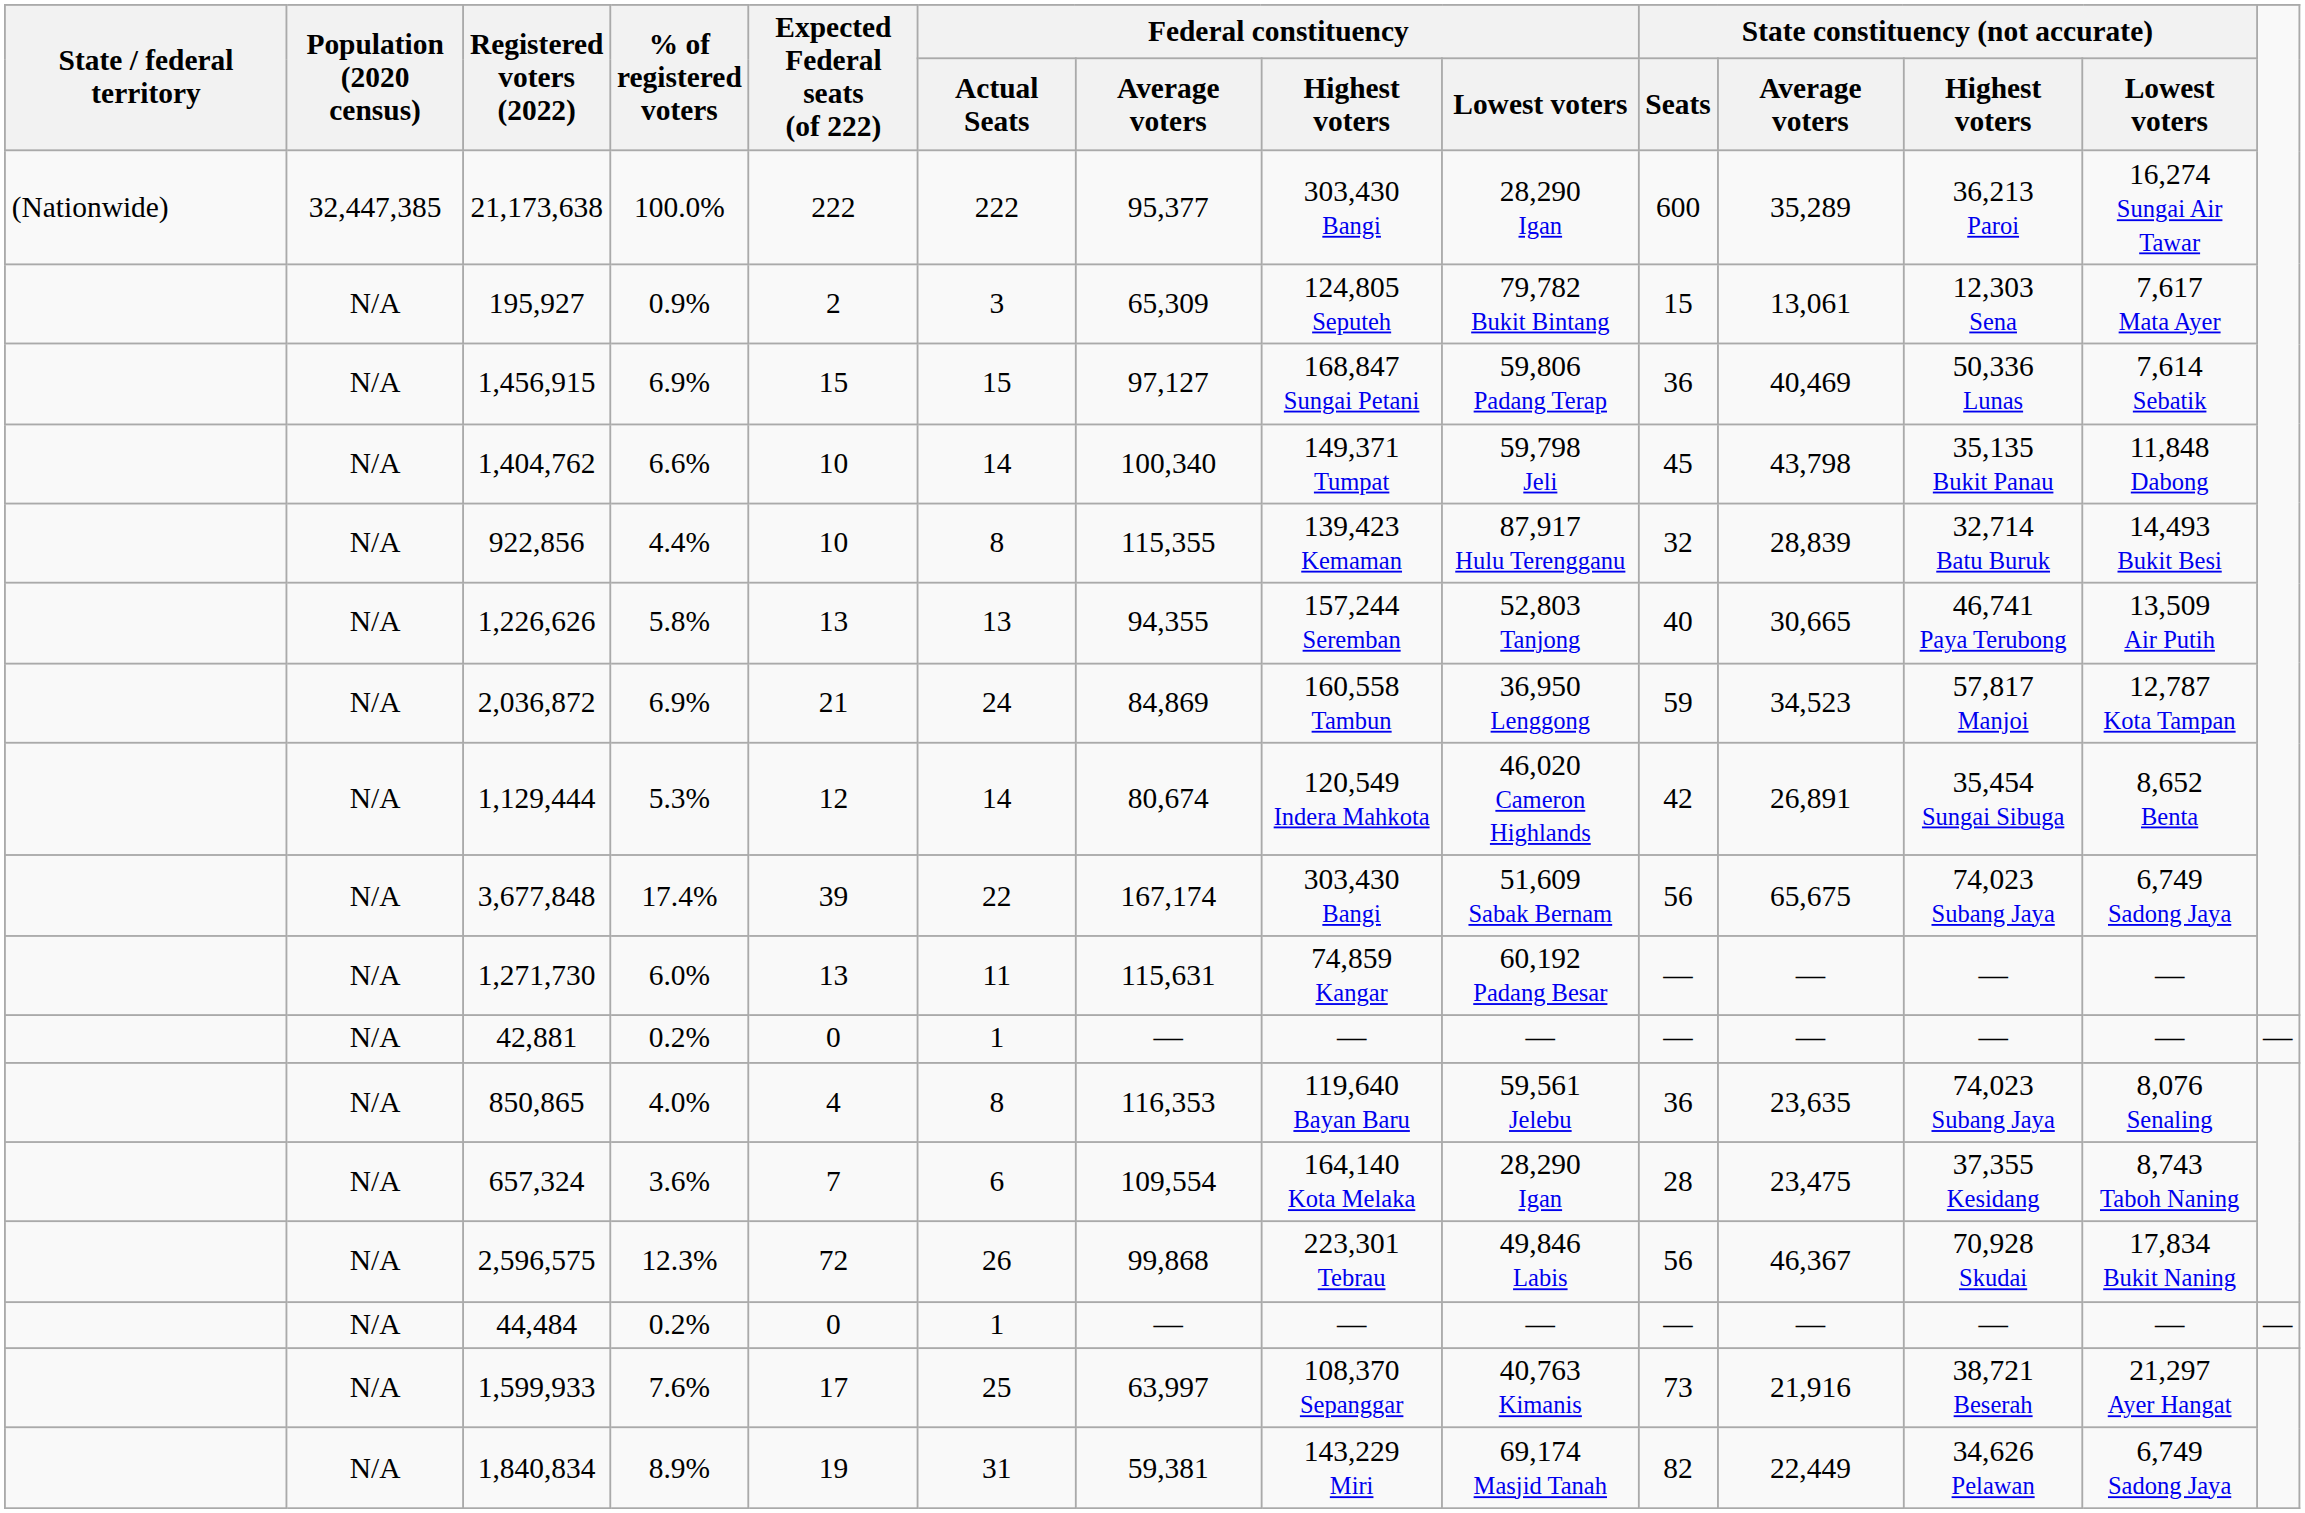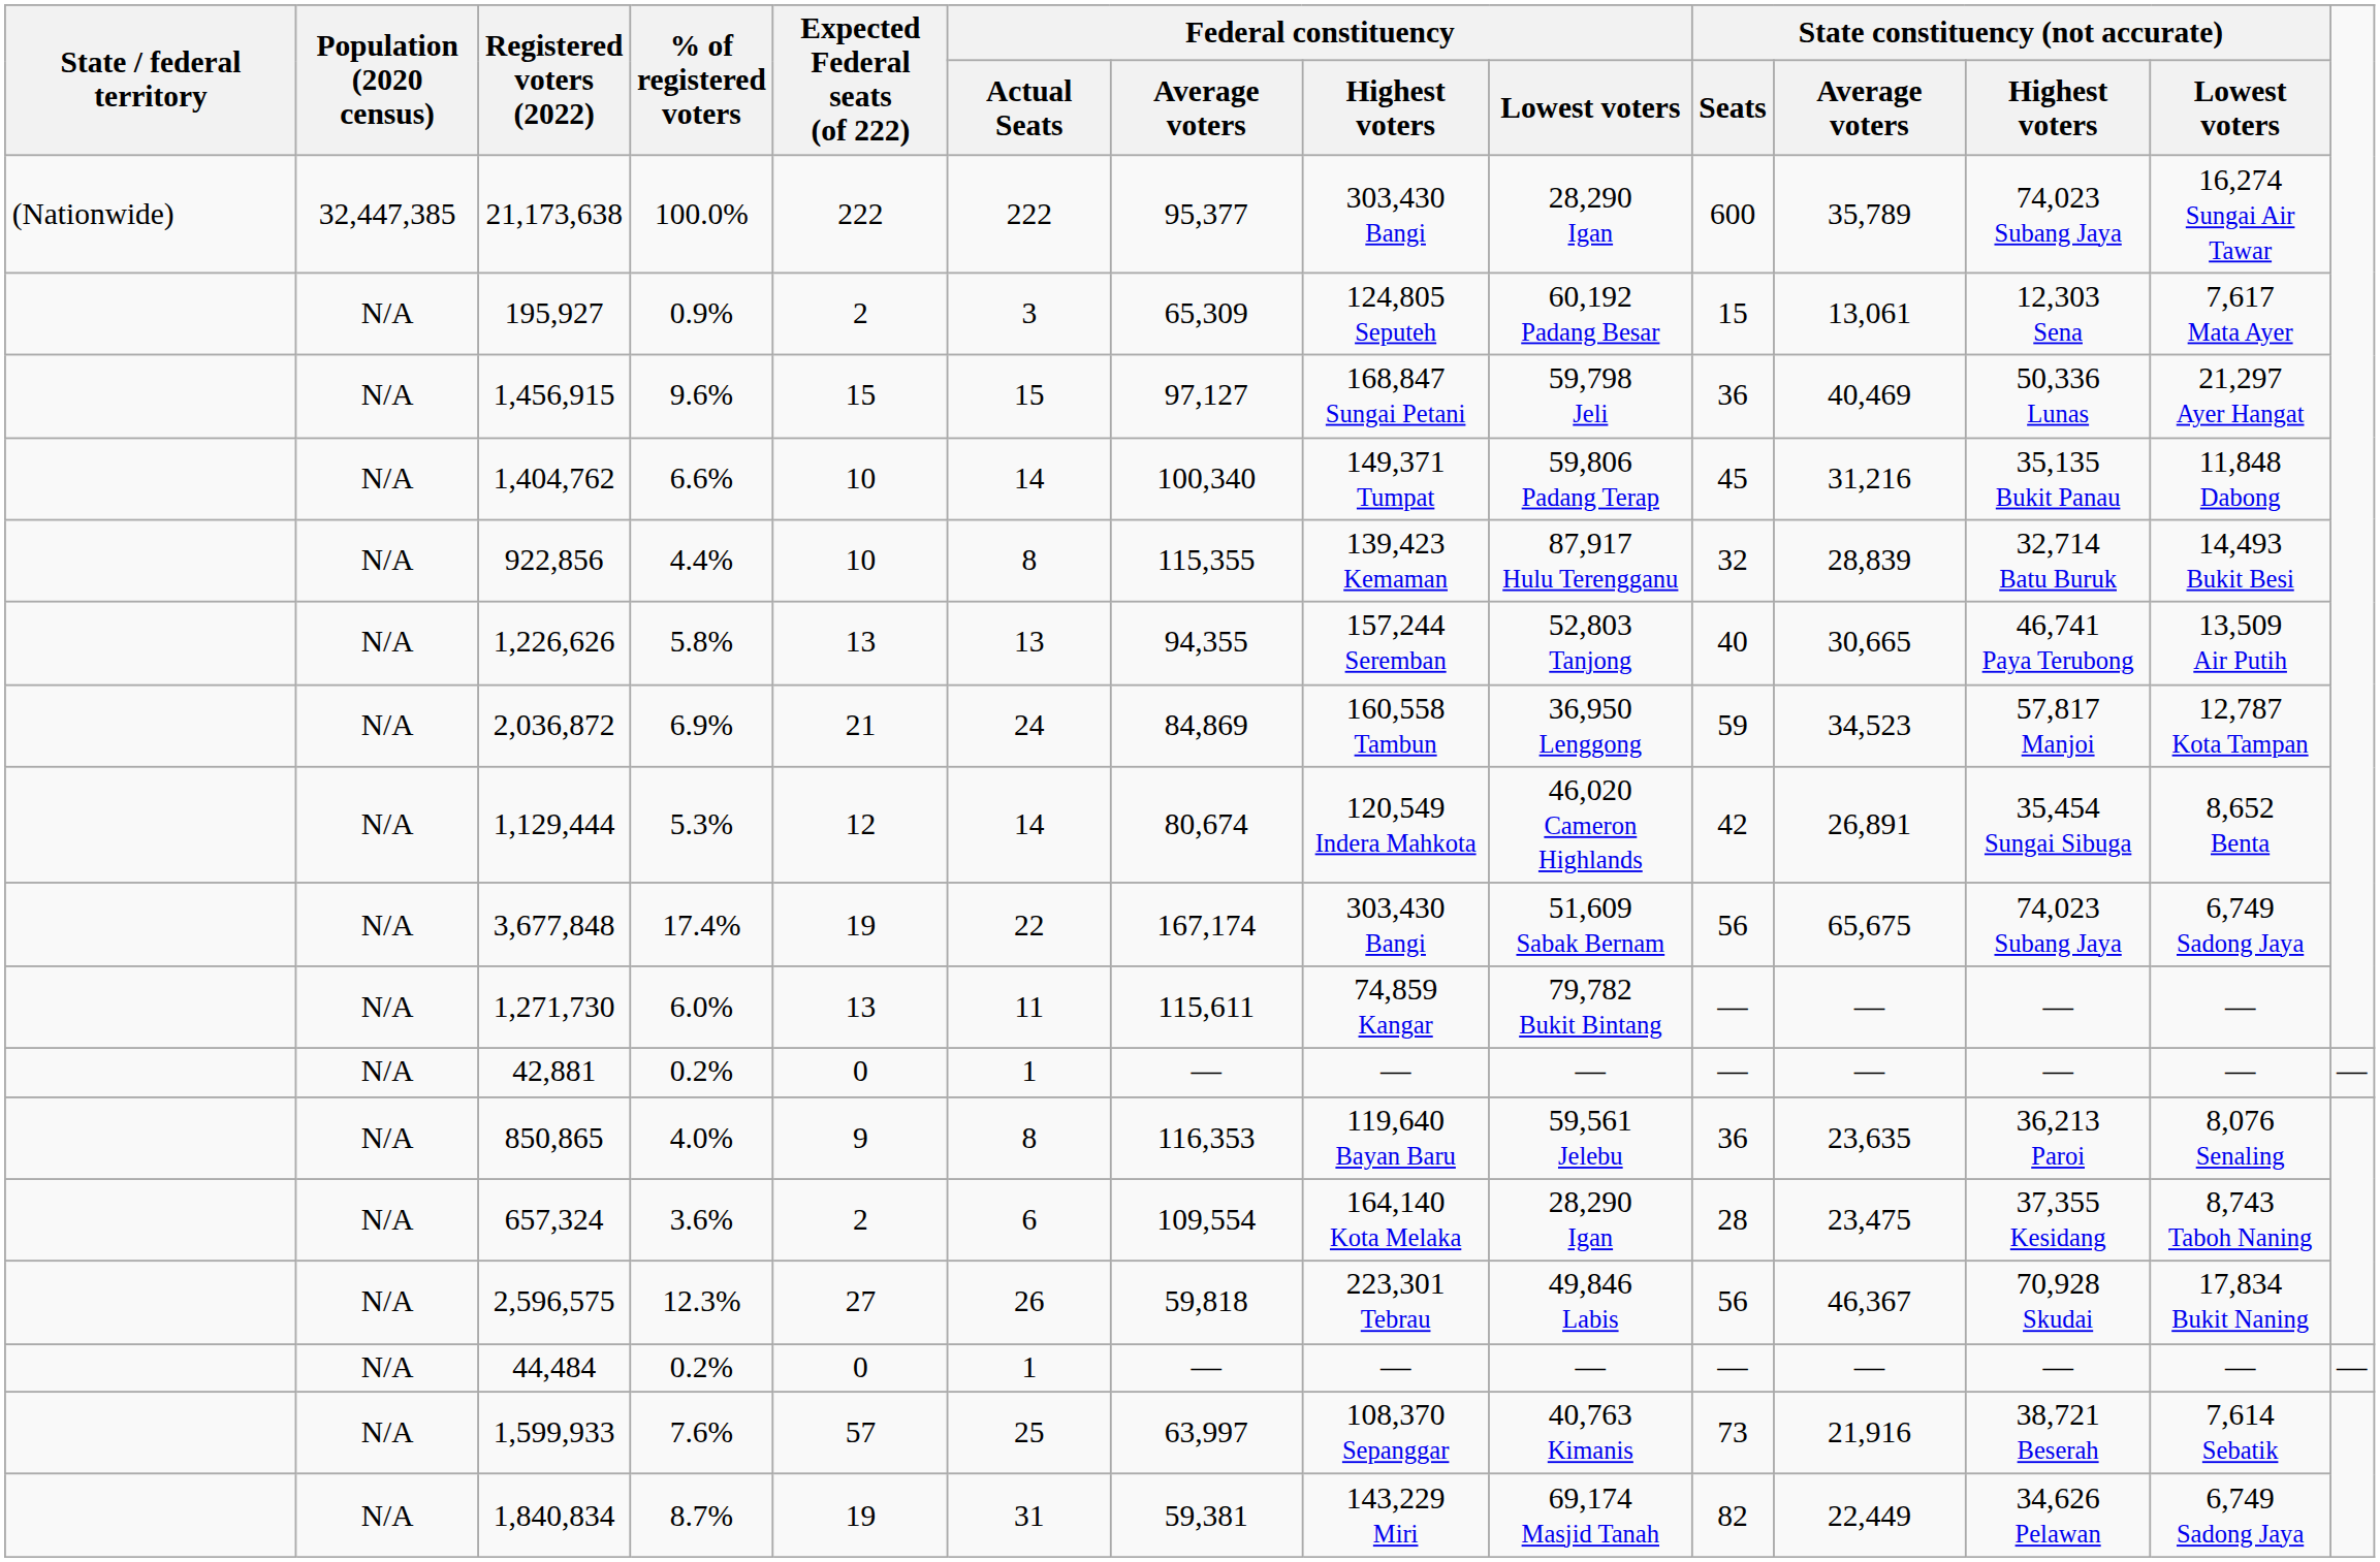21,173,638 | State constituency (not accurate) / Average voters: 35,289 -> 35,789
21,173,638 | State constituency (not accurate) / Highest voters: 36,213 Paroi -> 74,023 Subang Jaya
195,927 | Federal constituency / Lowest voters: 79,782 Bukit Bintang -> 60,192 Padang Besar
1,456,915 | % of registered voters: 6.9% -> 9.6%
1,456,915 | Federal constituency / Lowest voters: 59,806 Padang Terap -> 59,798 Jeli
1,456,915 | State constituency (not accurate) / Lowest voters: 7,614 Sebatik -> 21,297 Ayer Hangat
1,404,762 | Federal constituency / Lowest voters: 59,798 Jeli -> 59,806 Padang Terap
1,404,762 | State constituency (not accurate) / Average voters: 43,798 -> 31,216
3,677,848 | Expected Federal seats (of 222): 39 -> 19
1,271,730 | Federal constituency / Average voters: 115,631 -> 115,611
1,271,730 | Federal constituency / Lowest voters: 60,192 Padang Besar -> 79,782 Bukit Bintang
850,865 | Expected Federal seats (of 222): 4 -> 9
850,865 | State constituency (not accurate) / Highest voters: 74,023 Subang Jaya -> 36,213 Paroi
657,324 | Expected Federal seats (of 222): 7 -> 2
2,596,575 | Expected Federal seats (of 222): 72 -> 27
2,596,575 | Federal constituency / Average voters: 99,868 -> 59,818
1,599,933 | Expected Federal seats (of 222): 17 -> 57
1,599,933 | State constituency (not accurate) / Lowest voters: 21,297 Ayer Hangat -> 7,614 Sebatik
1,840,834 | % of registered voters: 8.9% -> 8.7%
